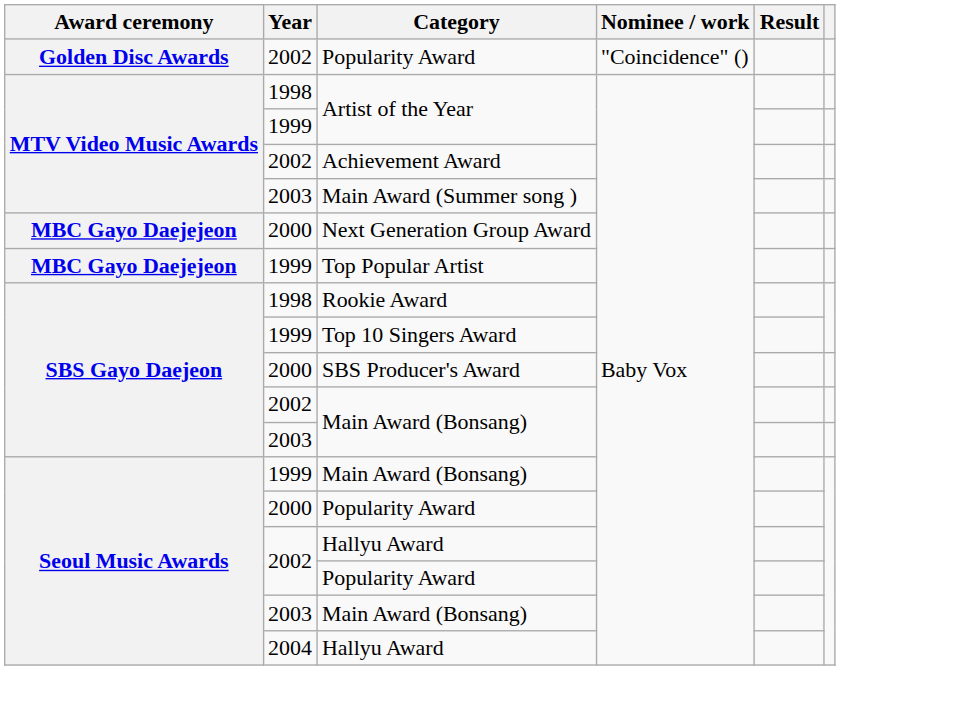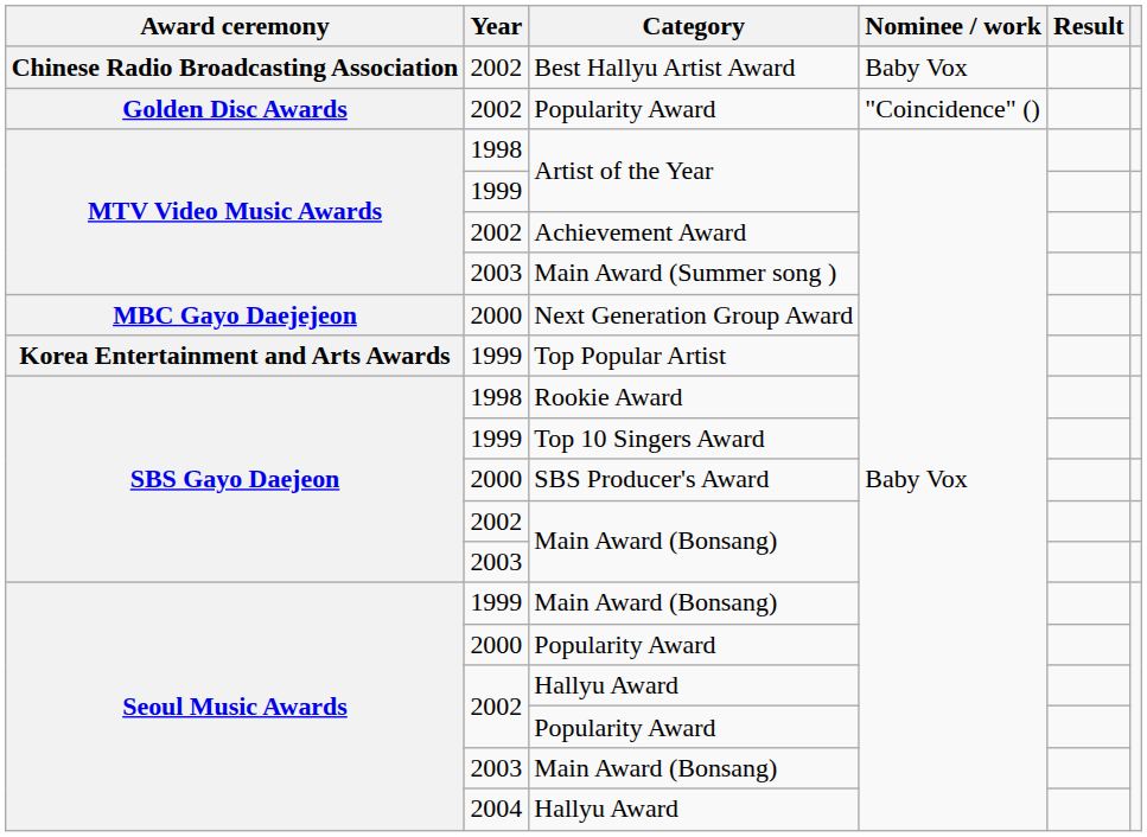+ row: Chinese Radio Broadcasting Association | 2002 | Best Hallyu Artist Award | Baby Vox
Top Popular Artist | Award ceremony: MBC Gayo Daejejeon -> Korea Entertainment and Arts Awards
